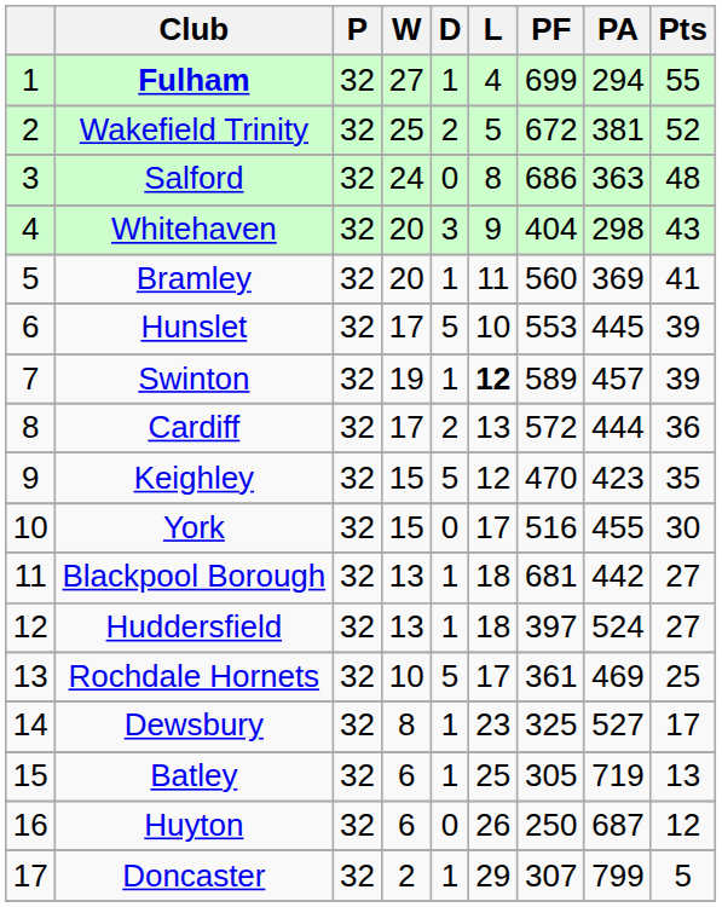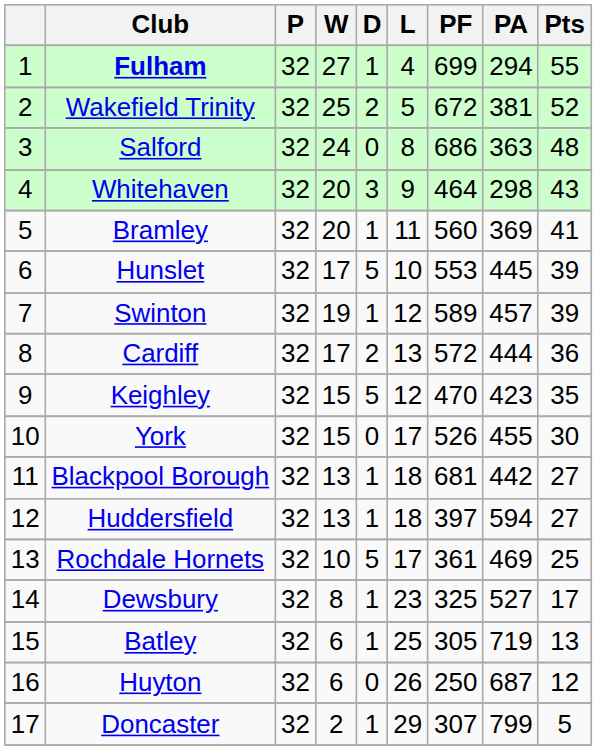Whitehaven | PF: 404 -> 464
Swinton | L: bold -> normal
York | PF: 516 -> 526
Huddersfield | PA: 524 -> 594
